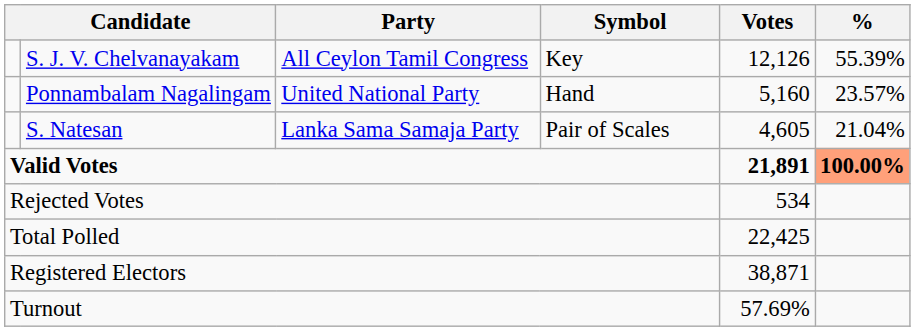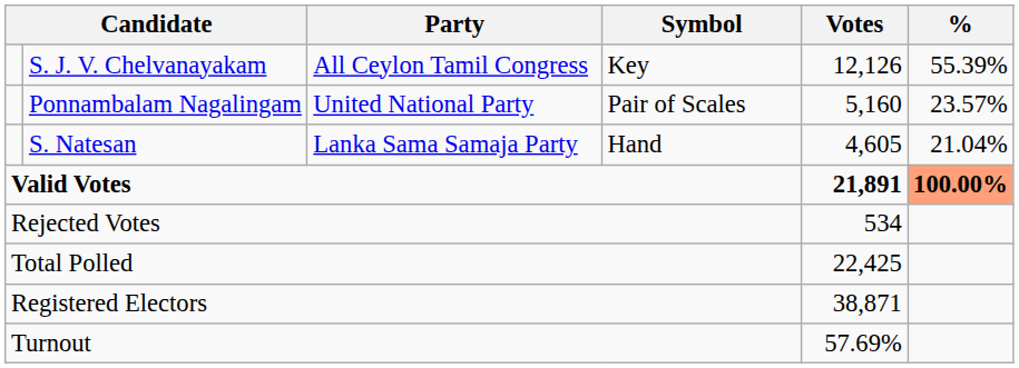Ponnambalam Nagalingam | Symbol: Hand -> Pair of Scales
S. Natesan | Symbol: Pair of Scales -> Hand
